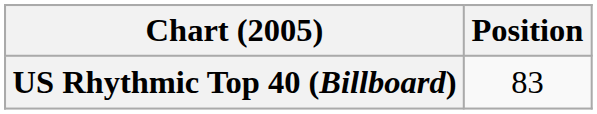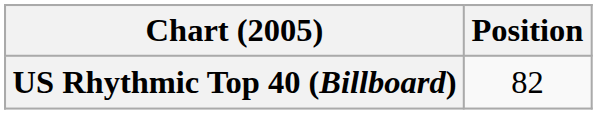US Rhythmic Top 40 (Billboard) | Position: 83 -> 82
